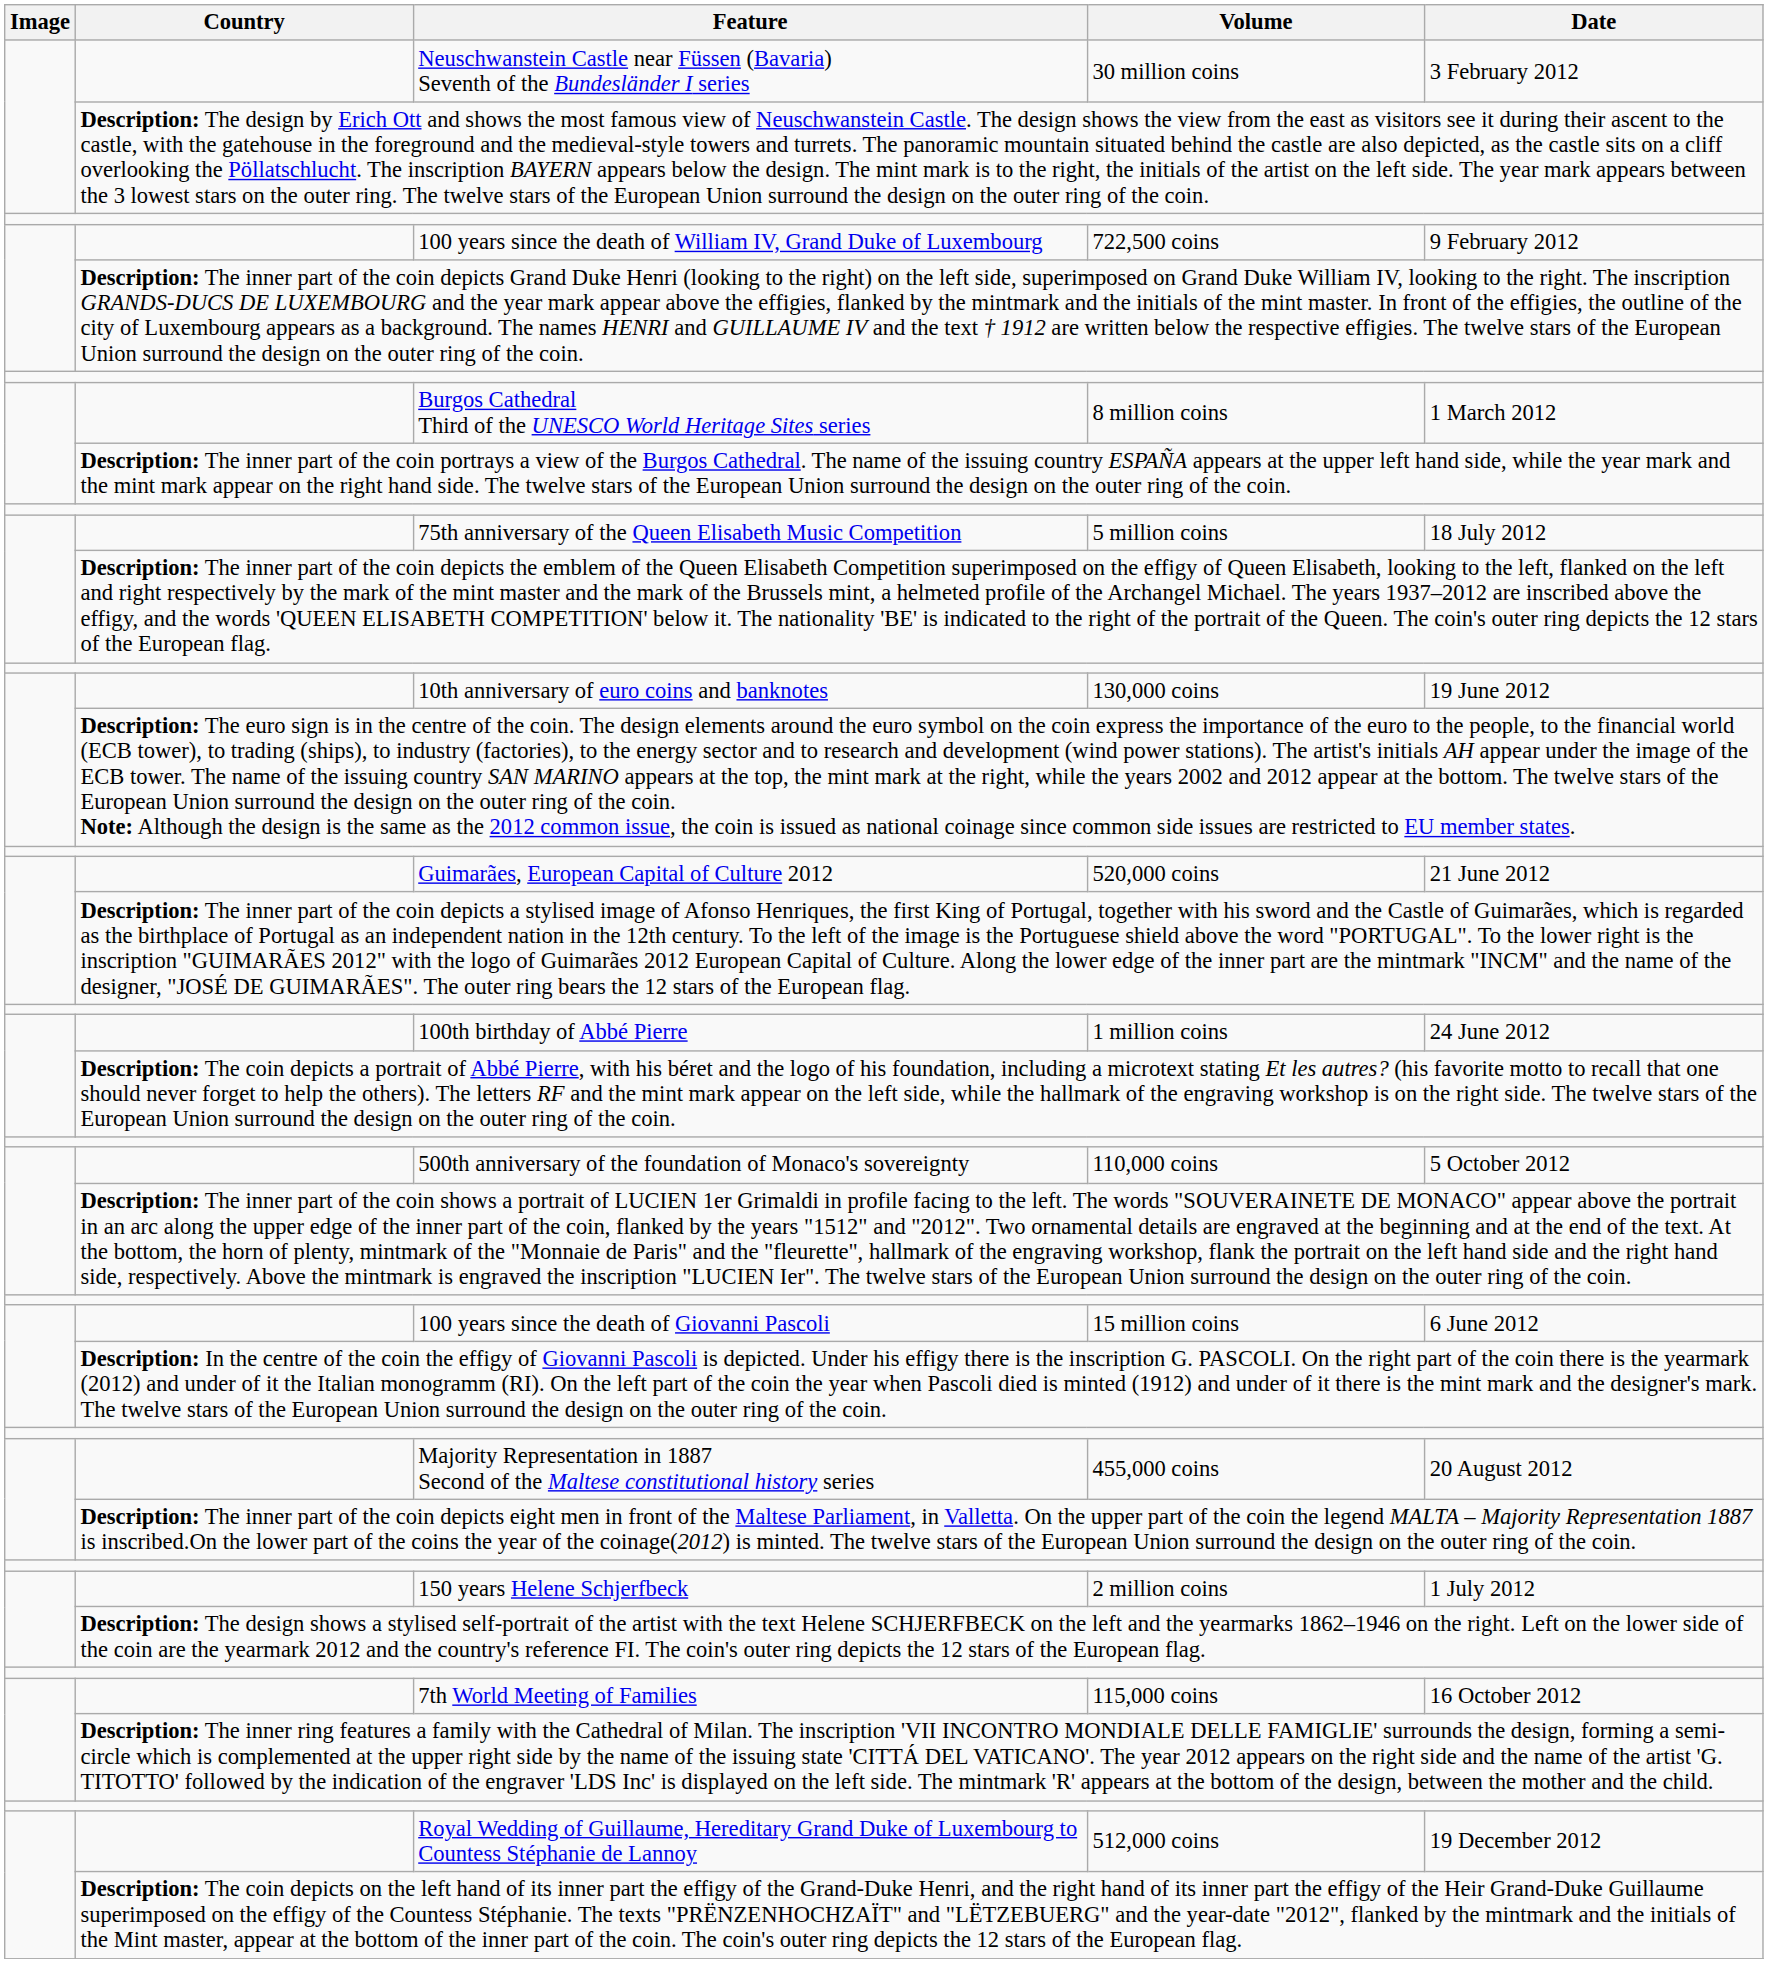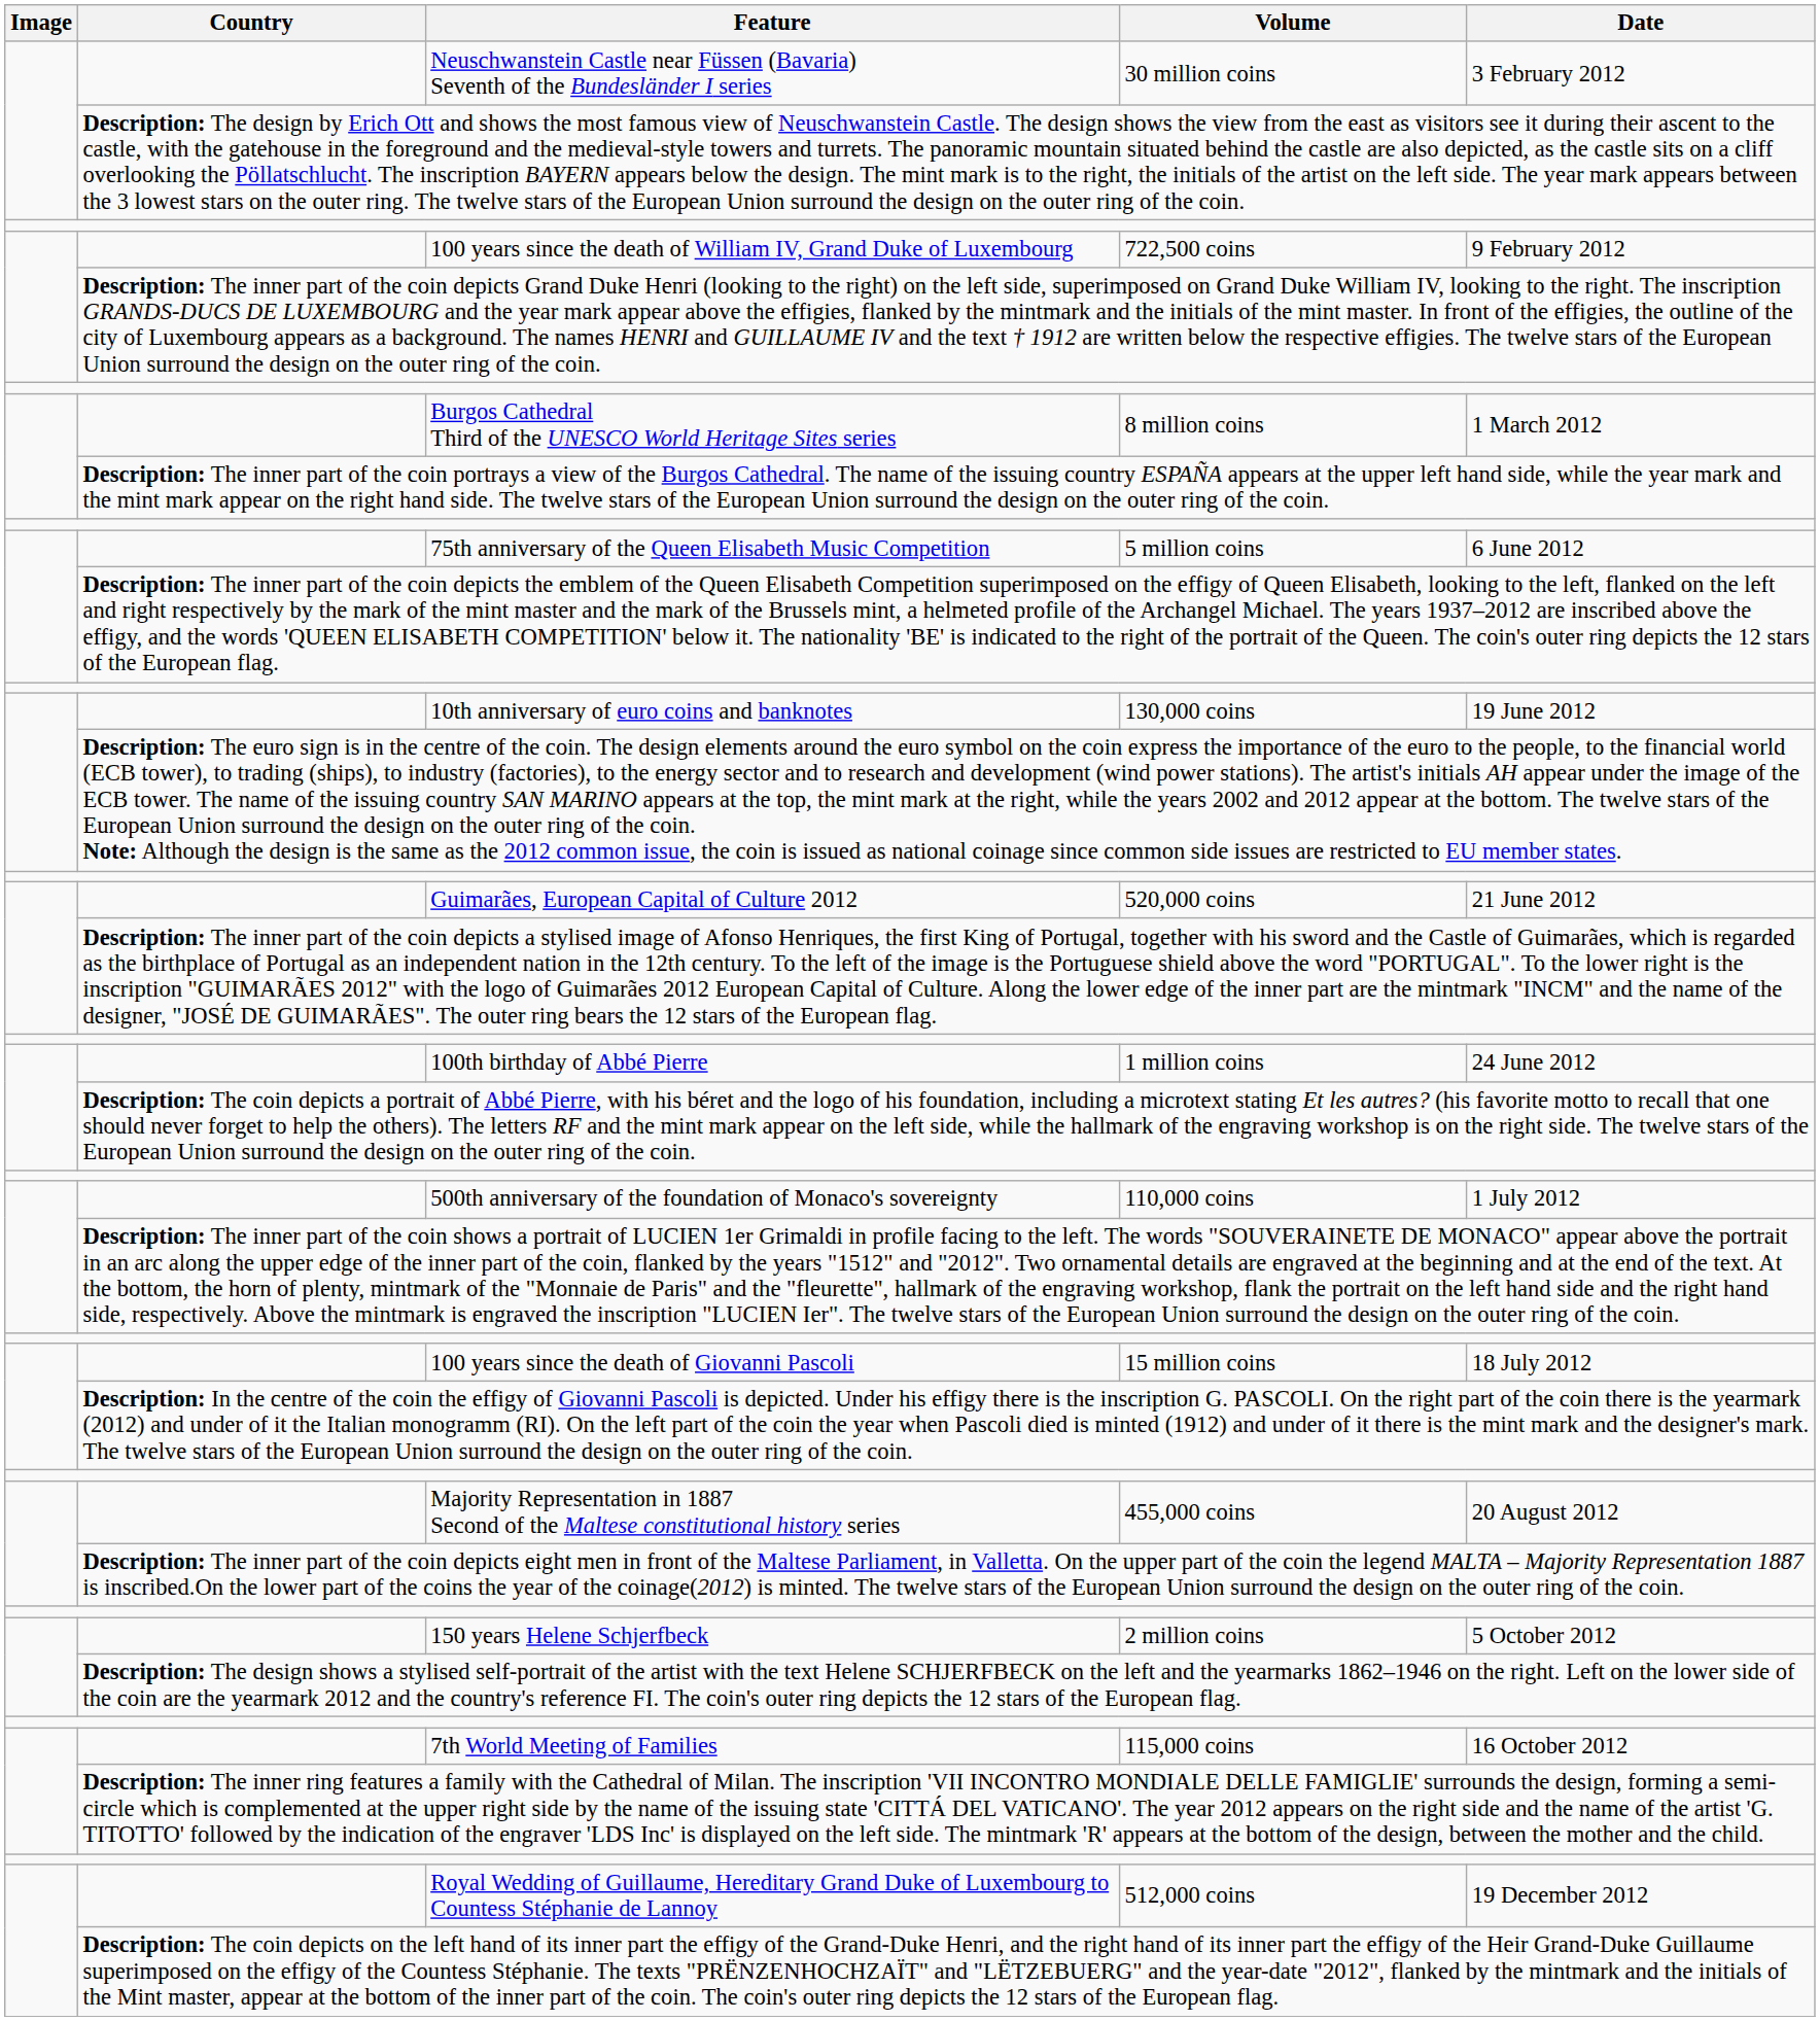75th anniversary of the Queen Elisabeth Music Competition | Date: 18 July 2012 -> 6 June 2012
500th anniversary of the foundation of Monaco's sovereignty | Date: 5 October 2012 -> 1 July 2012
100 years since the death of Giovanni Pascoli | Date: 6 June 2012 -> 18 July 2012
150 years Helene Schjerfbeck | Date: 1 July 2012 -> 5 October 2012
